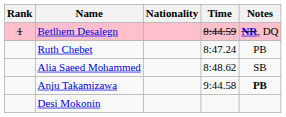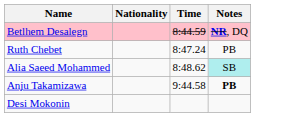- column: Rank | 1
Alia Saeed Mohammed | Notes: no background -> paleturquoise background
